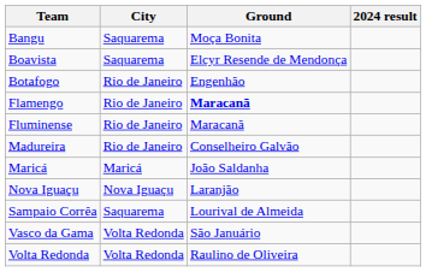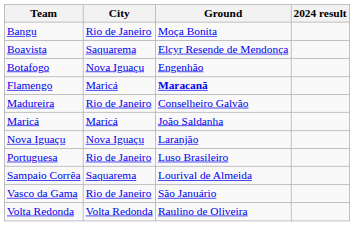Bangu | City: Saquarema -> Rio de Janeiro
Botafogo | City: Rio de Janeiro -> Nova Iguaçu
Flamengo | City: Rio de Janeiro -> Maricá
- row: Fluminense | Rio de Janeiro | Maracanã
+ row: Portuguesa | Rio de Janeiro | Luso Brasileiro
Vasco da Gama | City: Volta Redonda -> Rio de Janeiro
